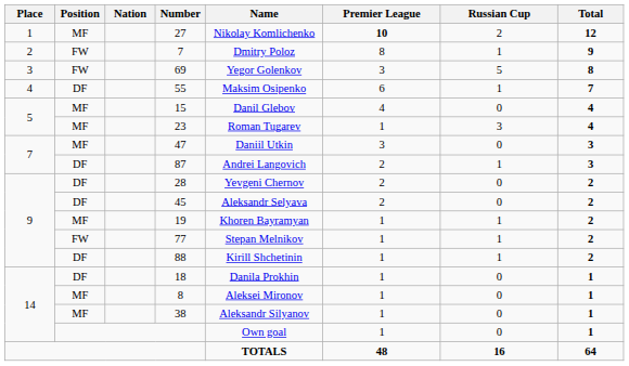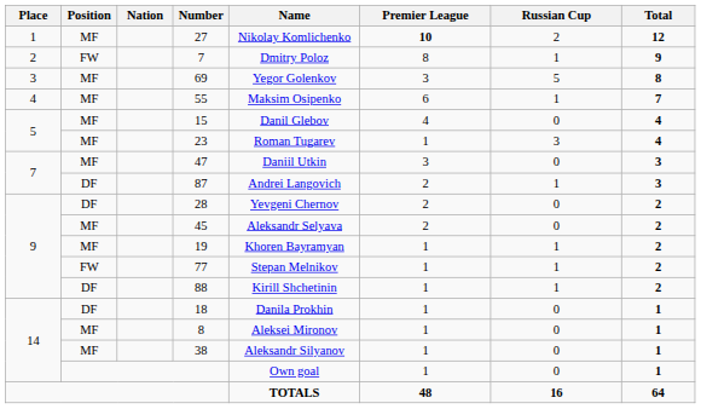69 | Position: FW -> MF
55 | Position: DF -> MF
45 | Position: DF -> MF
